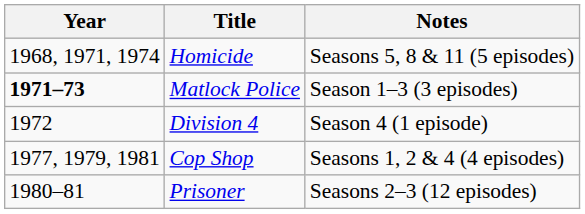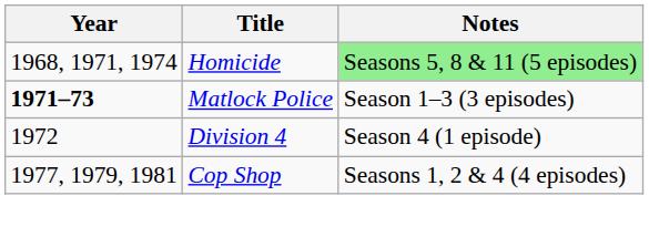Homicide | Notes: no background -> lightgreen background
- row: 1980–81 | Prisoner | Seasons 2–3 (12 episodes)
